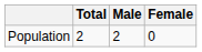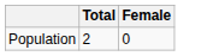- column: Male | 2
